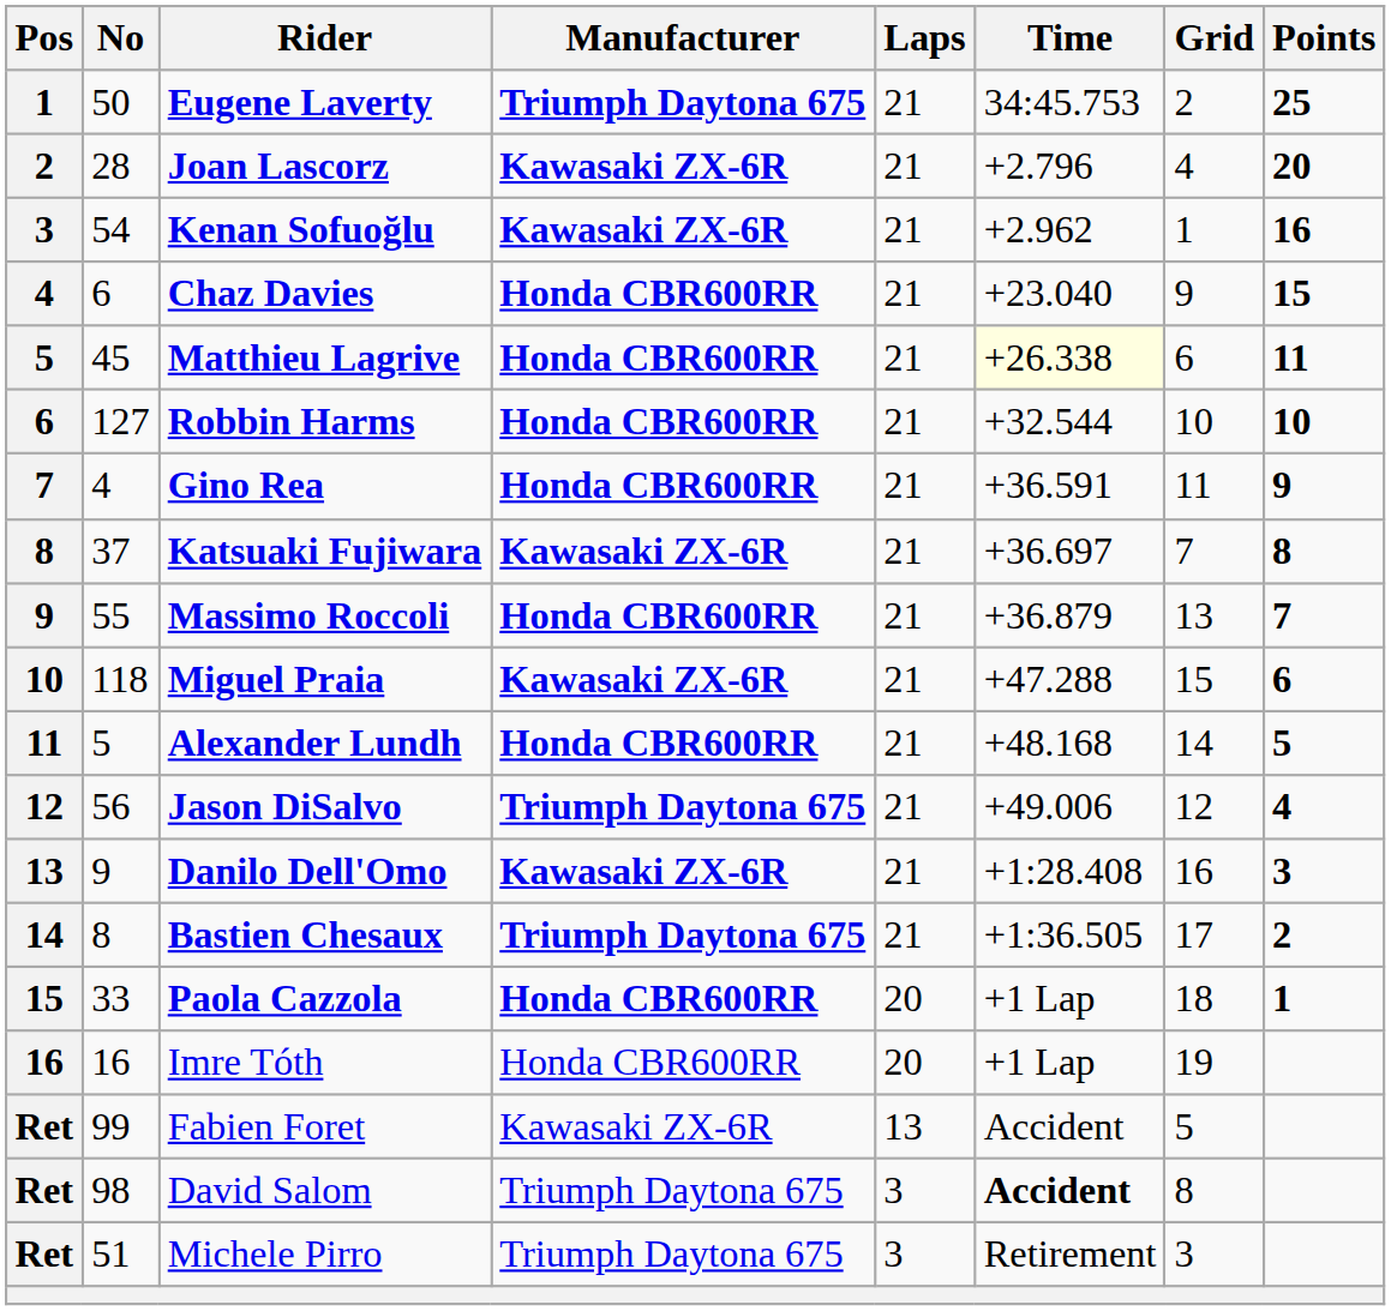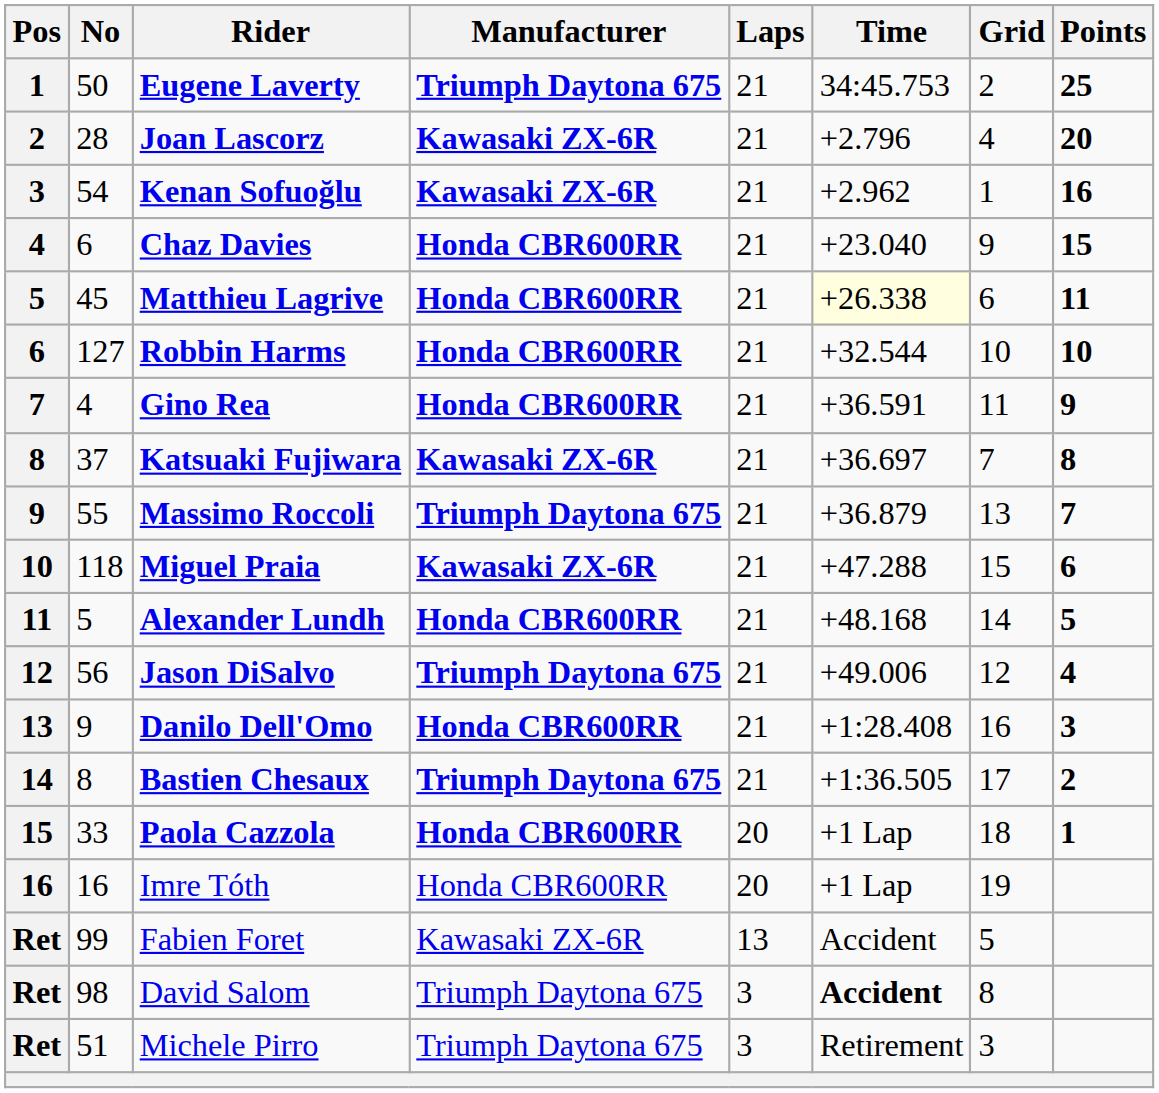Massimo Roccoli | Manufacturer: Honda CBR600RR -> Triumph Daytona 675
Danilo Dell'Omo | Manufacturer: Kawasaki ZX-6R -> Honda CBR600RR
